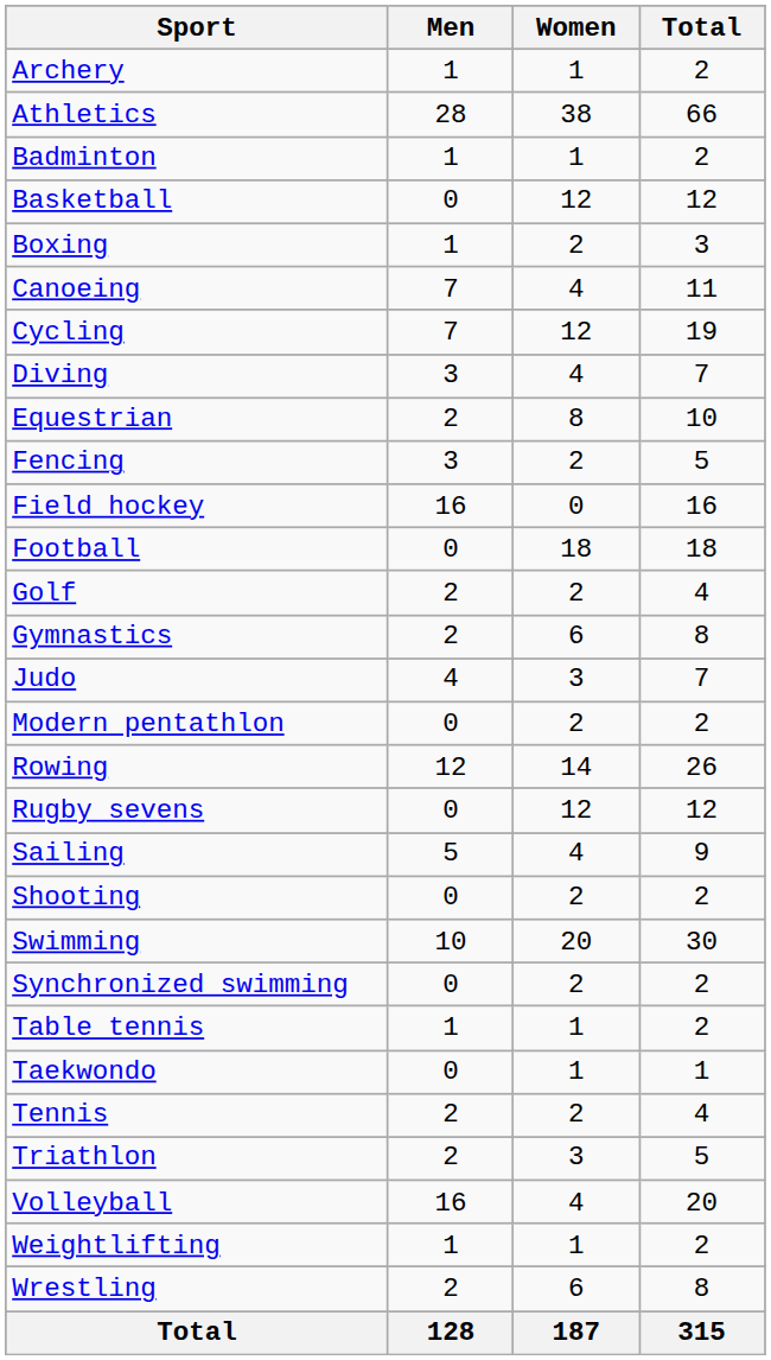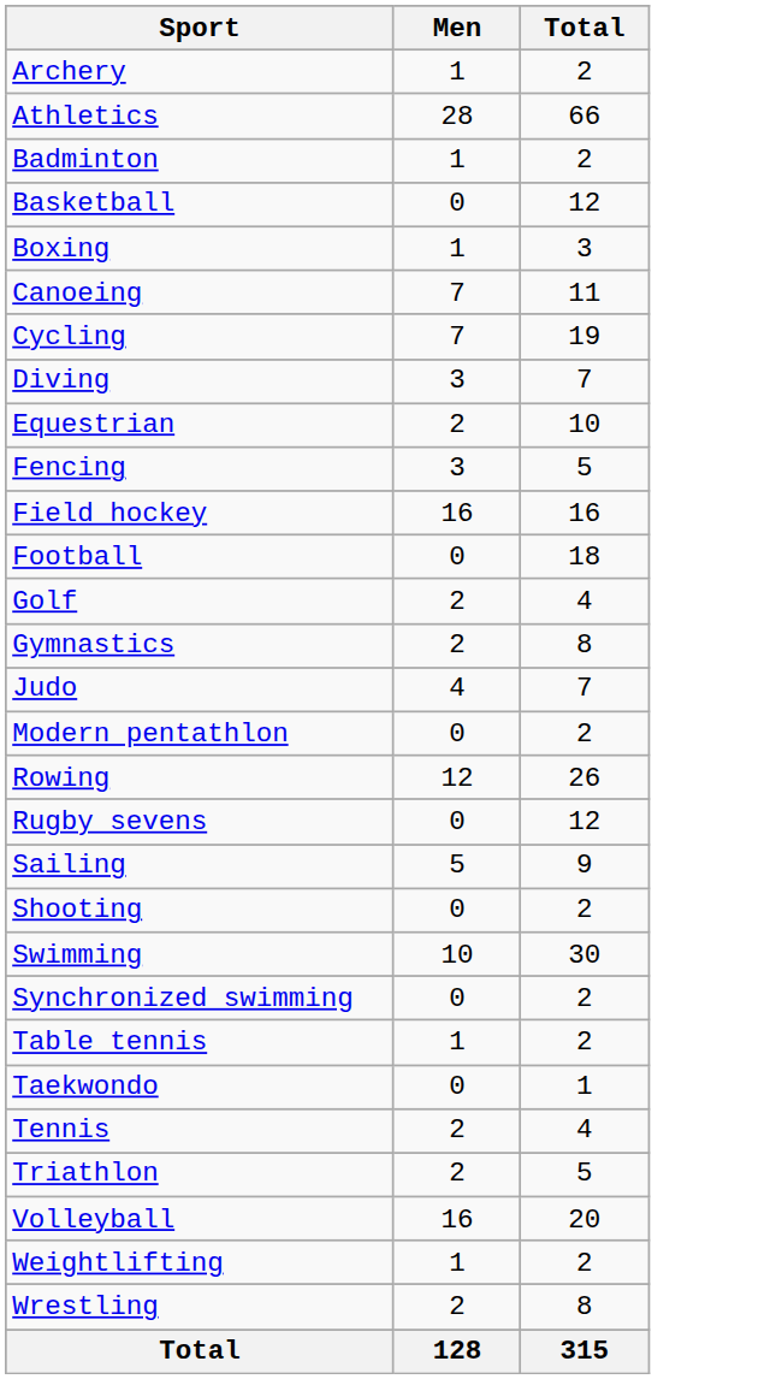- column: Women | 1 | 38 | 1 | 12 | 2 | 4 | 12 | 4 | 8 | 2 | 0 | 18 | 2 | 6 | 3 | 2 | 14 | 12 | 4 | 2 | 20 | 2 | 1 | 1 | 2 | 3 | 4 | 1 | 6 | 187
